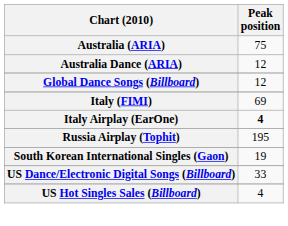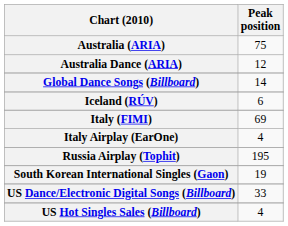Global Dance Songs (Billboard) | Peak position: 12 -> 14
+ row: Iceland (RÚV) | 6
Italy Airplay (EarOne) | Peak position: bold -> normal
